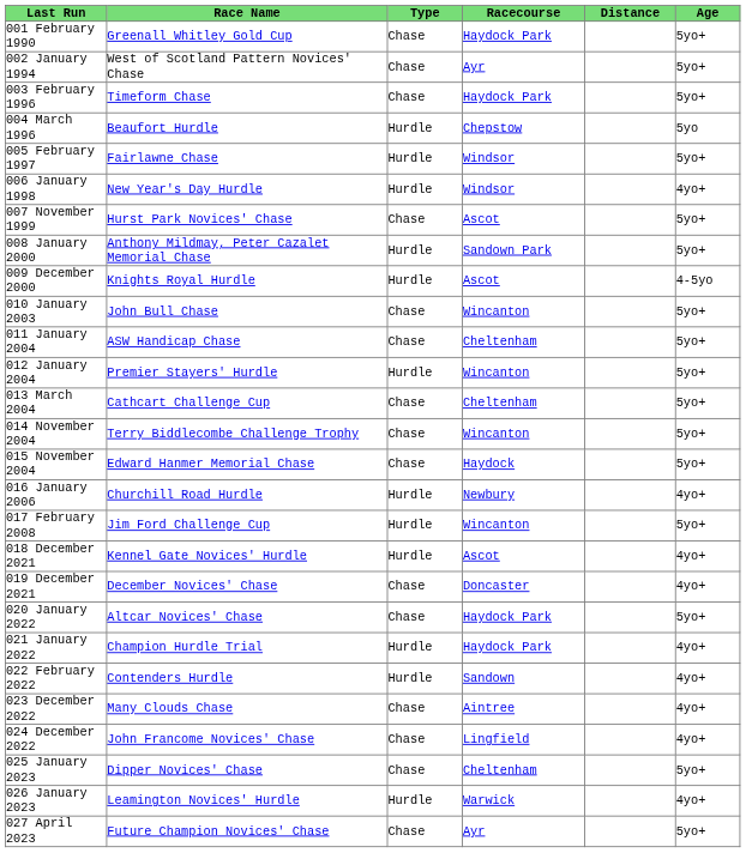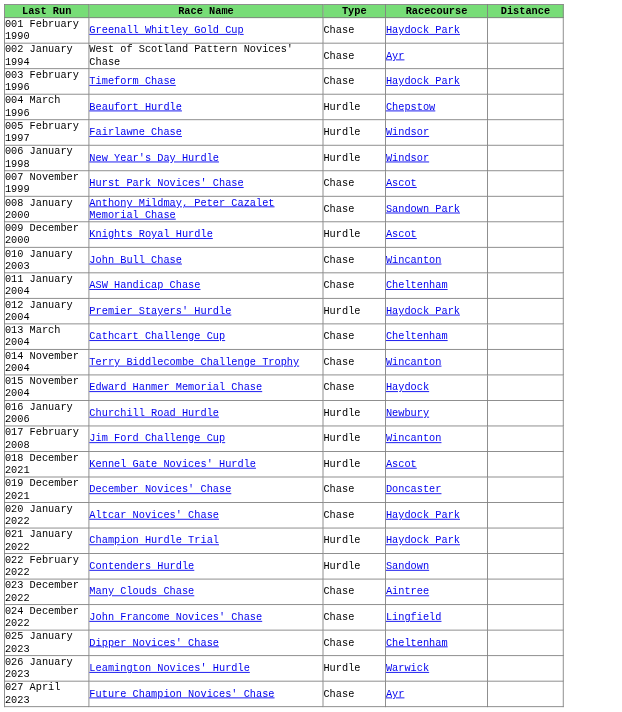- column: Age | 5yo+ | 5yo+ | 5yo+ | 5yo | 5yo+ | 4yo+ | 5yo+ | 5yo+ | 4-5yo | 5yo+ | 5yo+ | 5yo+ | 5yo+ | 5yo+ | 5yo+ | 4yo+ | 5yo+ | 4yo+ | 4yo+ | 5yo+ | 4yo+ | 4yo+ | 4yo+ | 4yo+ | 5yo+ | 4yo+ | 5yo+
008 January 2000 | Type: Hurdle -> Chase
012 January 2004 | Racecourse: Wincanton -> Haydock Park
